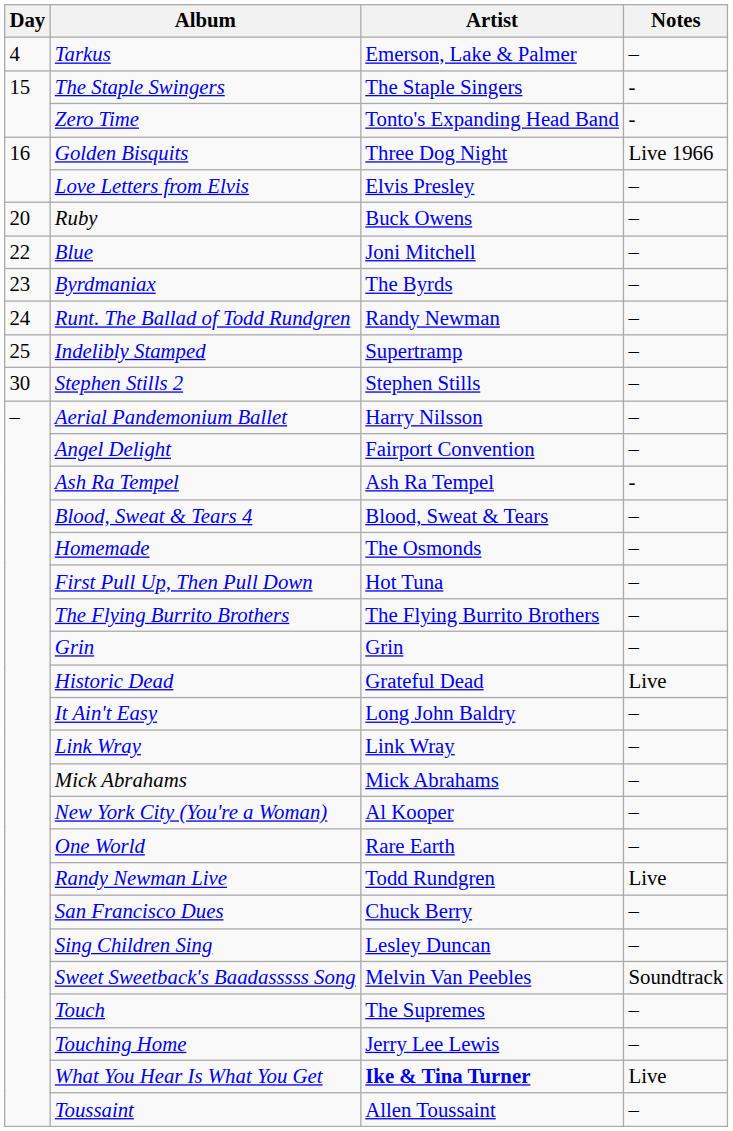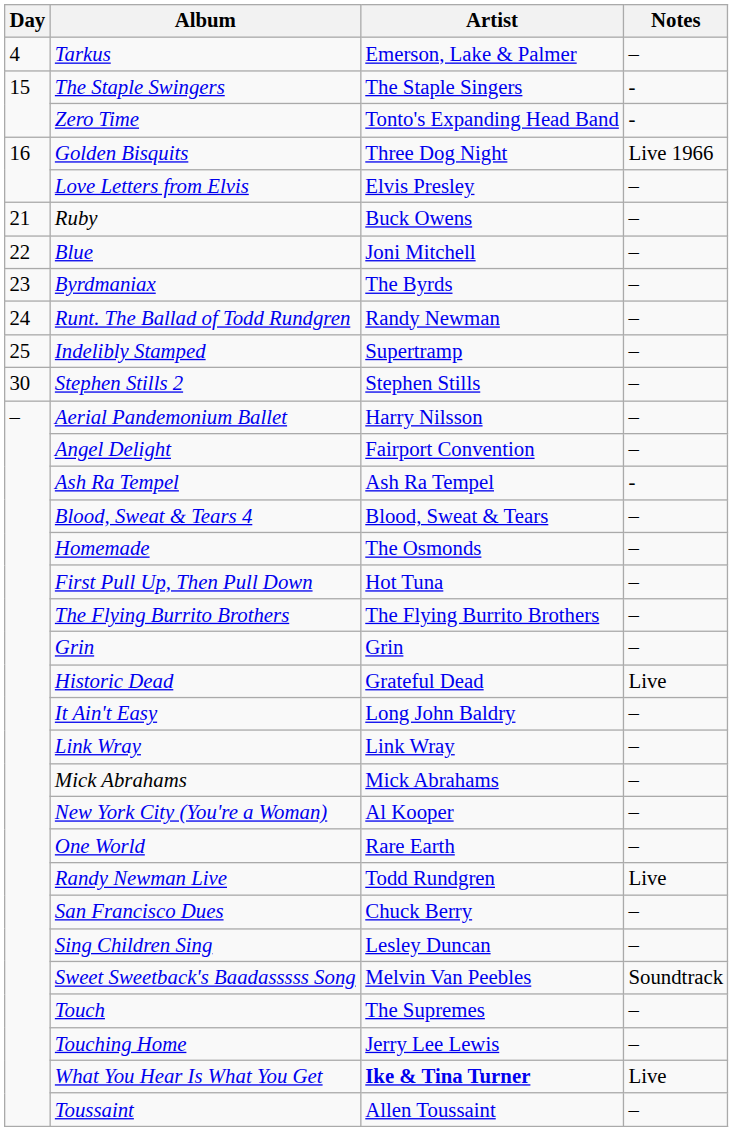Ruby | Day: 20 -> 21
